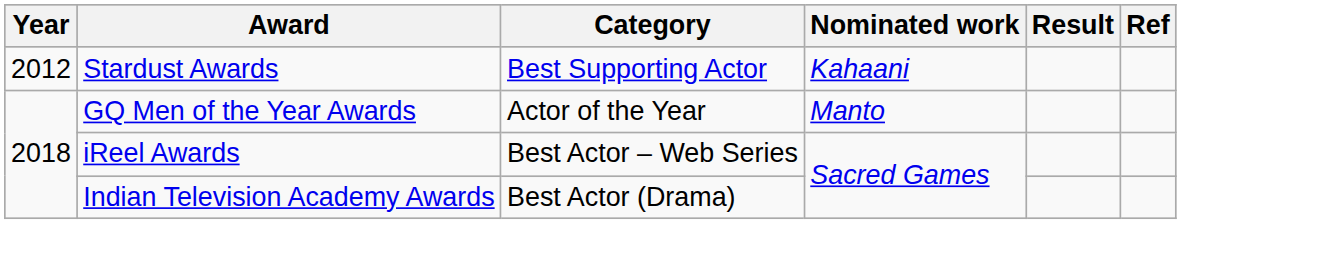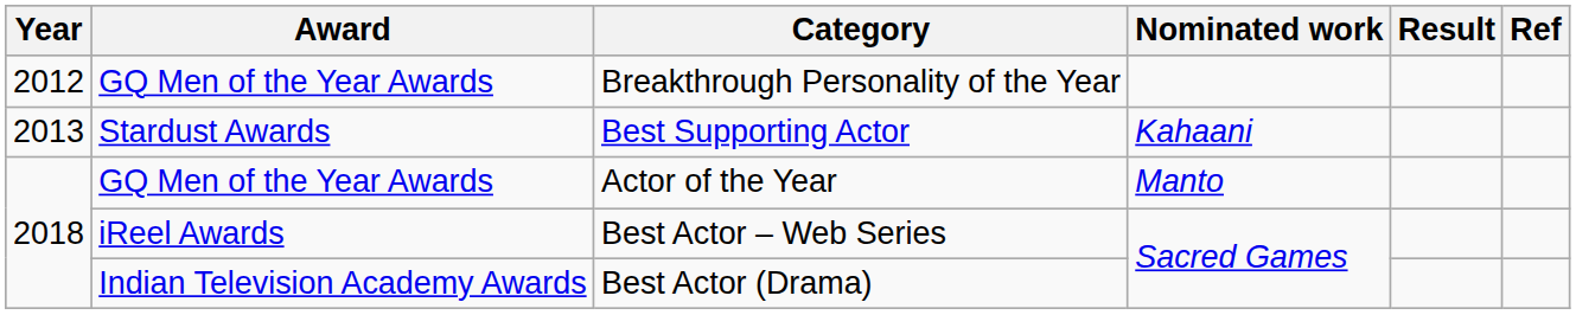+ row: 2012 | GQ Men of the Year Awards | Breakthrough Personality of the Year
Best Supporting Actor | Year: 2012 -> 2013
